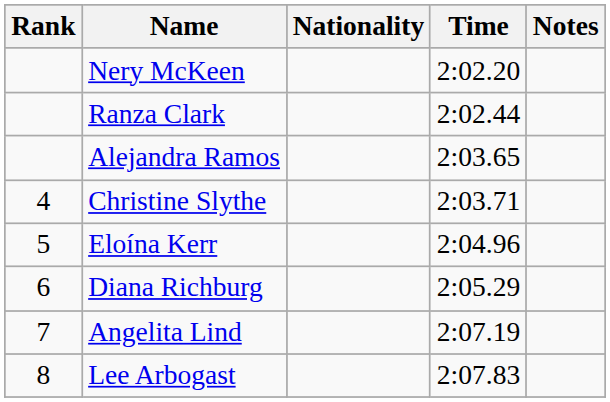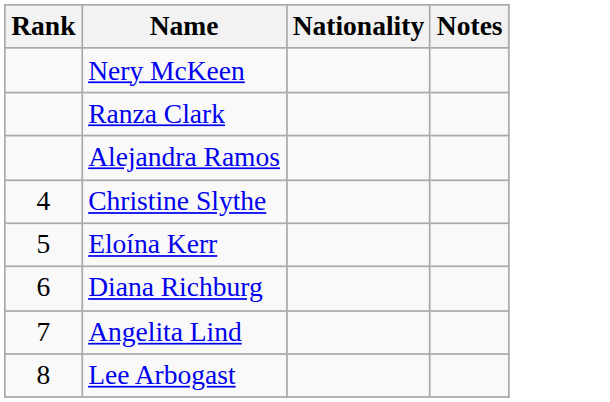- column: Time | 2:02.20 | 2:02.44 | 2:03.65 | 2:03.71 | 2:04.96 | 2:05.29 | 2:07.19 | 2:07.83
